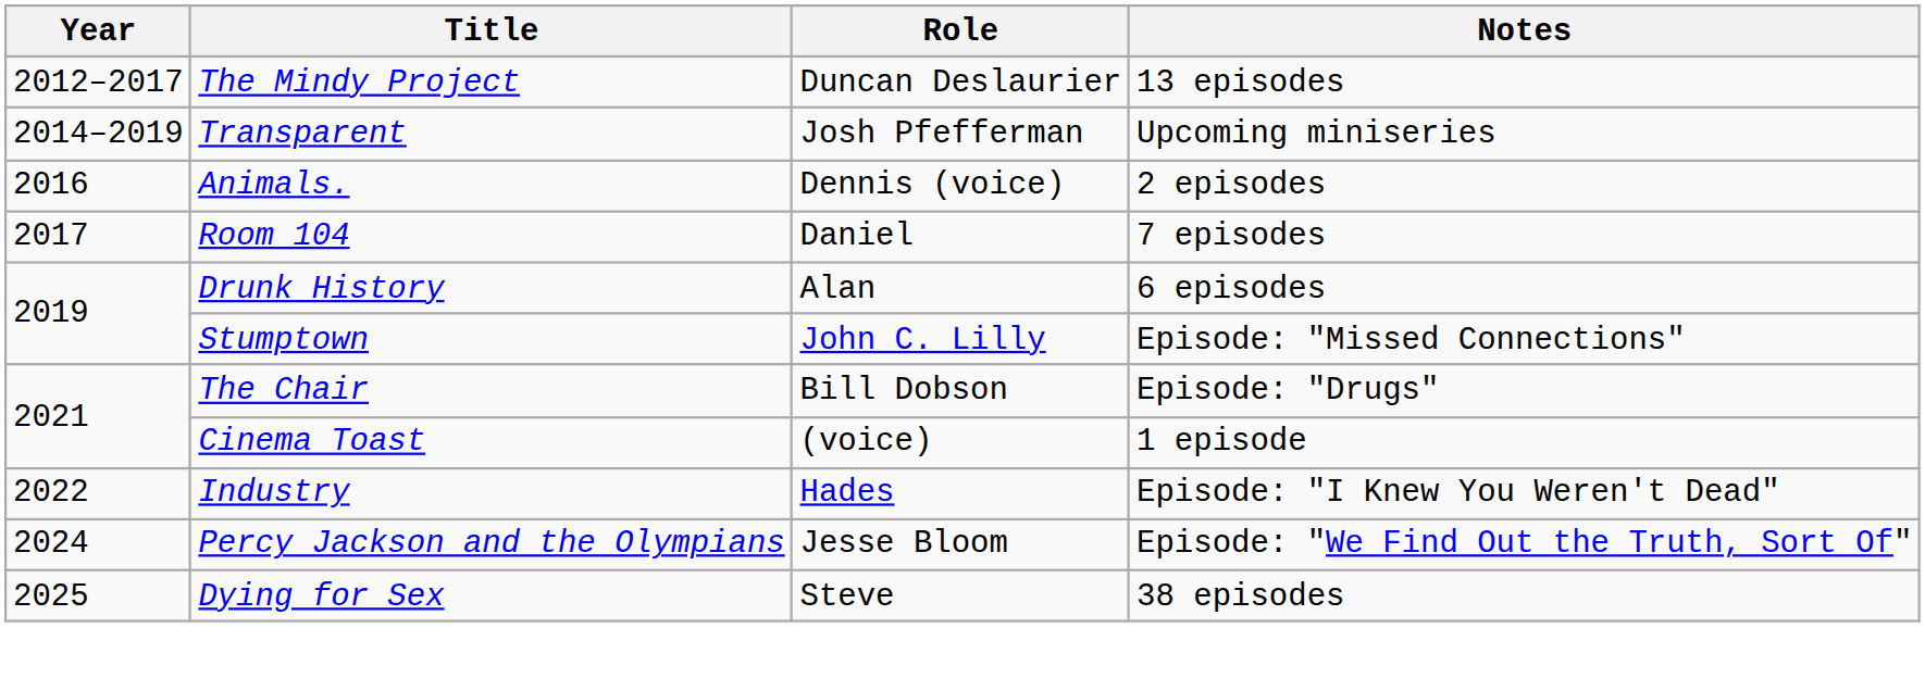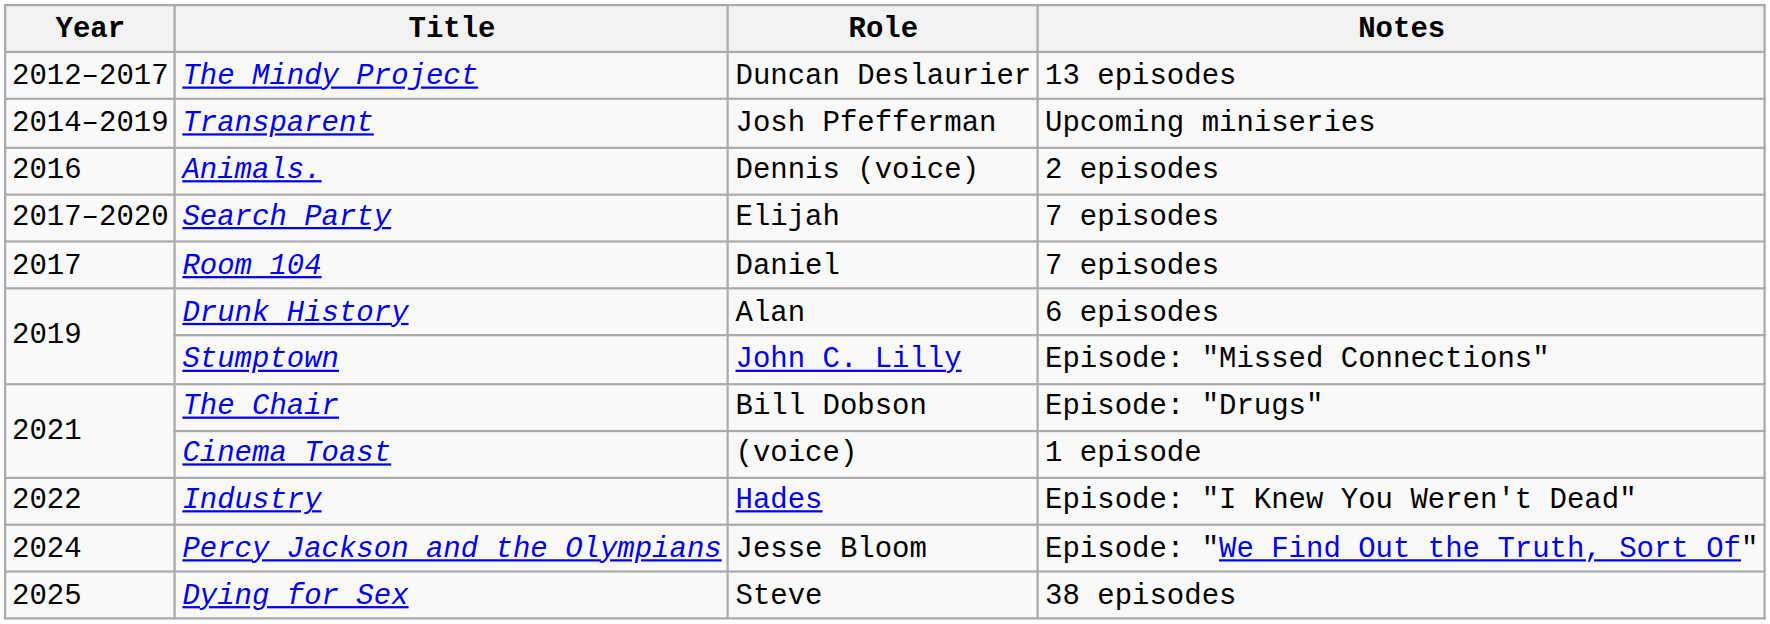+ row: 2017–2020 | Search Party | Elijah | 7 episodes
